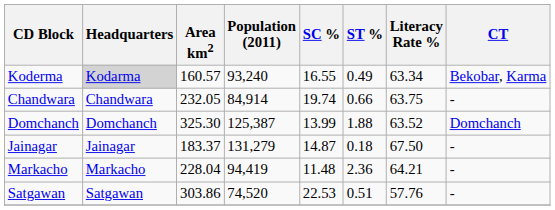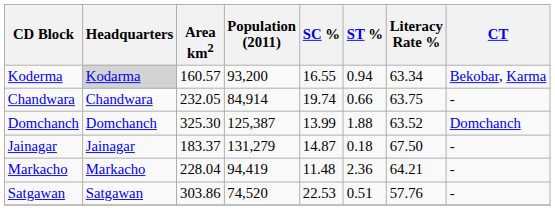Koderma | Population (2011): 93,240 -> 93,200
Koderma | ST %: 0.49 -> 0.94
